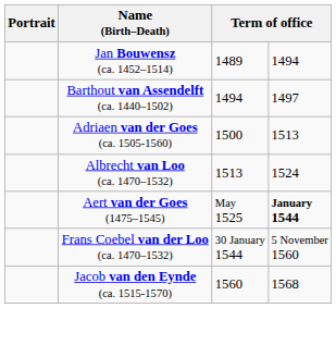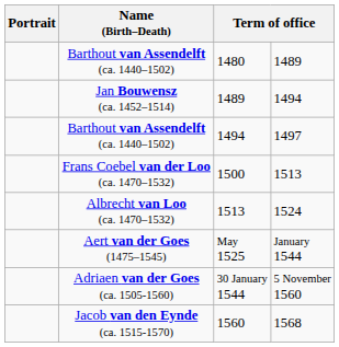+ row: Barthout van Assendelft (ca. 1440–1502) | 1480 | 1489
1500 | Name (Birth–Death): Adriaen van der Goes (ca. 1505-1560) -> Frans Coebel van der Loo (ca. 1470–1532)
May 1525 | column 4: bold -> normal
30 January 1544 | Name (Birth–Death): Frans Coebel van der Loo (ca. 1470–1532) -> Adriaen van der Goes (ca. 1505-1560)
